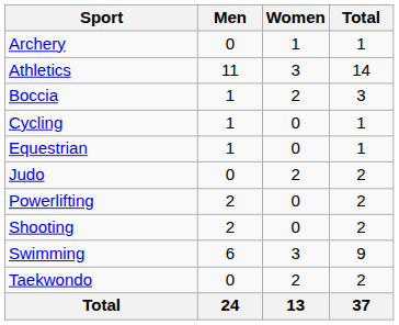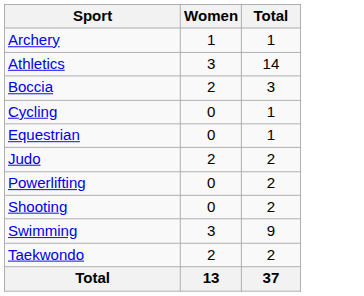- column: Men | 0 | 11 | 1 | 1 | 1 | 0 | 2 | 2 | 6 | 0 | 24
